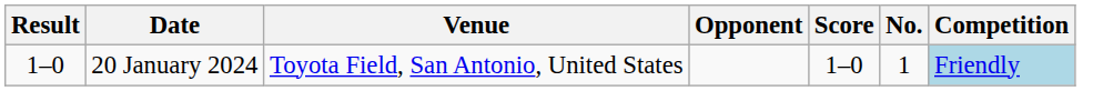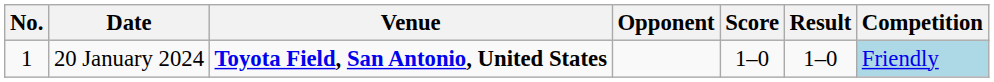columns swapped: No. <-> Result
20 January 2024 | Venue: normal -> bold
